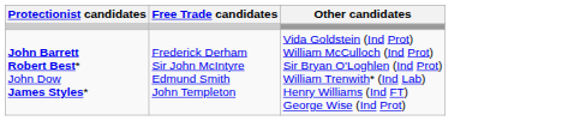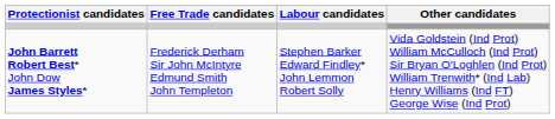+ column: Labour candidates | Stephen Barker Edward Findley* John Lemmon Robert Solly
